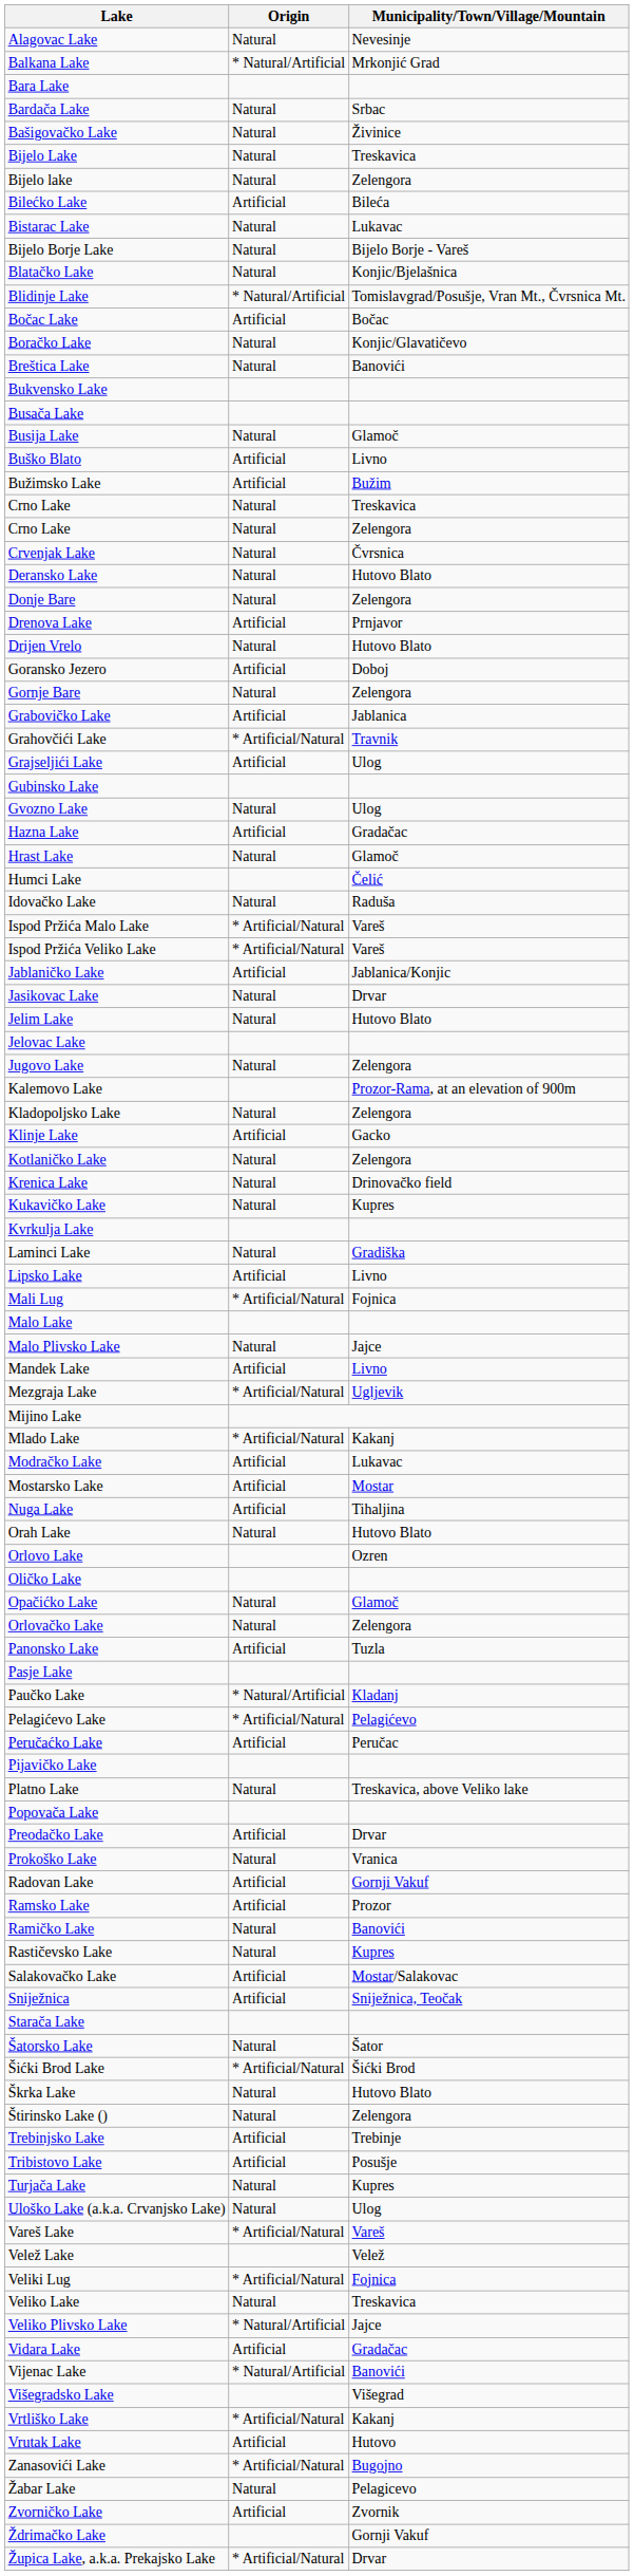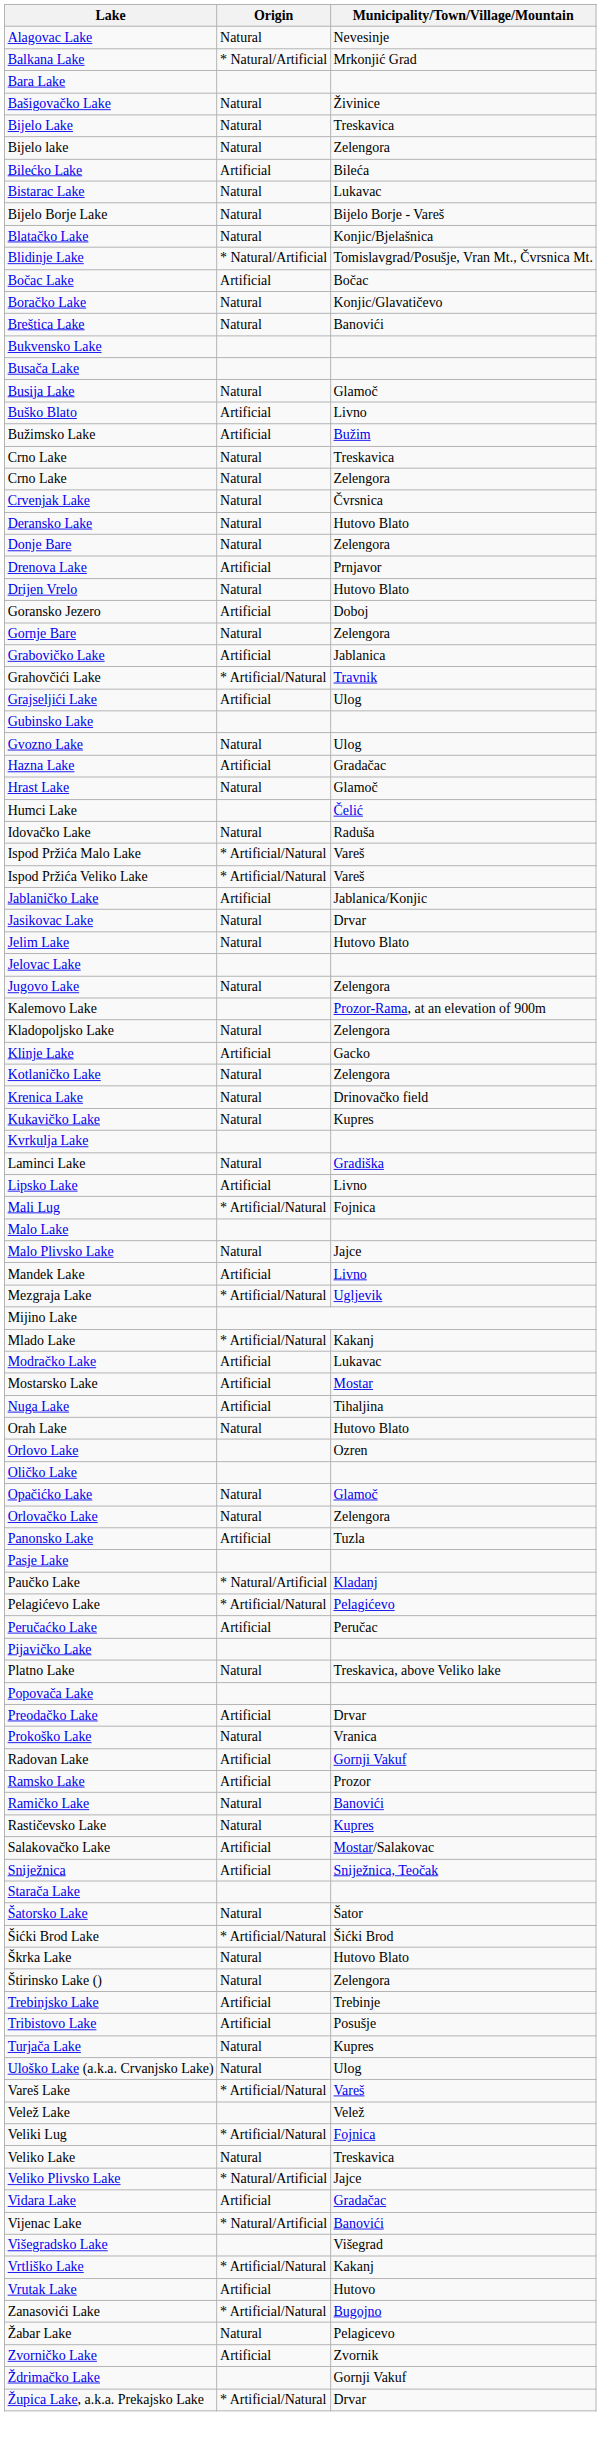- row: Bardača Lake | Natural | Srbac
